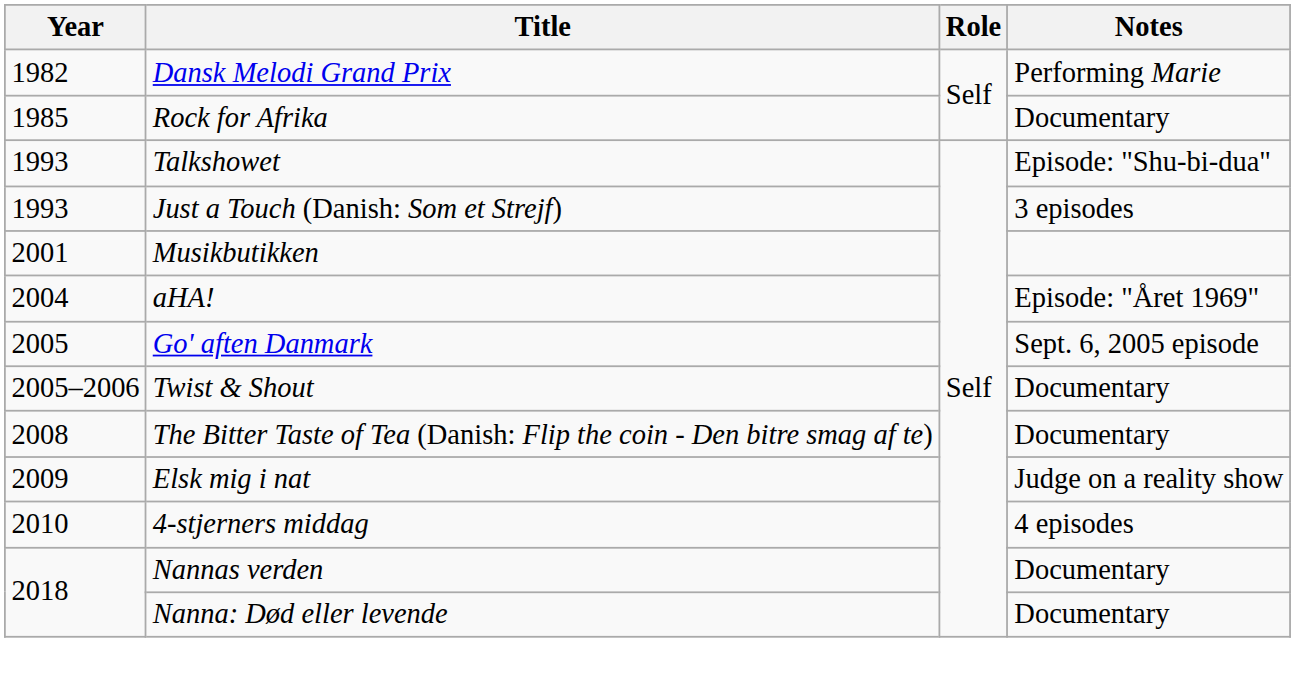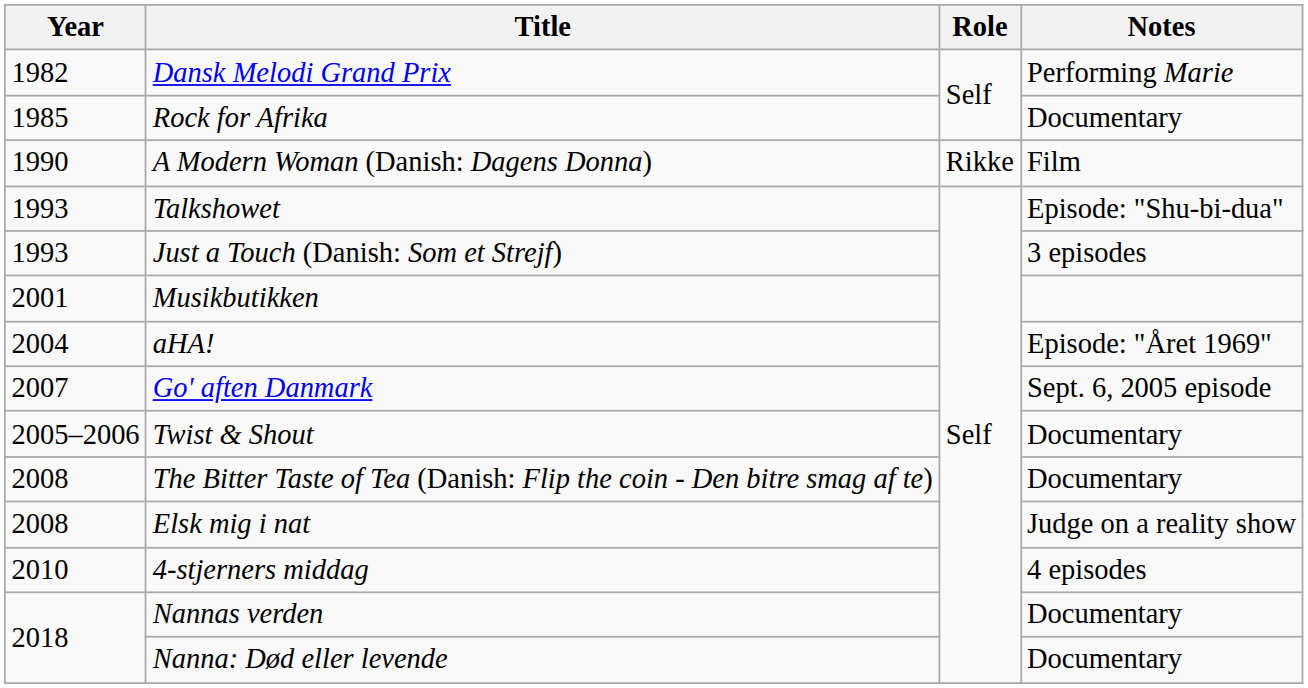+ row: 1990 | A Modern Woman (Danish: Dagens Donna) | Rikke | Film
Go' aften Danmark | Year: 2005 -> 2007
Elsk mig i nat | Year: 2009 -> 2008
